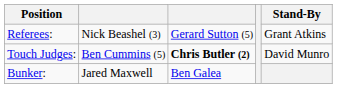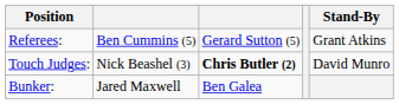Referees: | column 2: Nick Beashel (3) -> Ben Cummins (5)
Touch Judges: | column 2: Ben Cummins (5) -> Nick Beashel (3)
